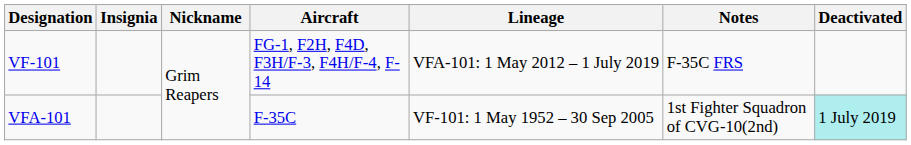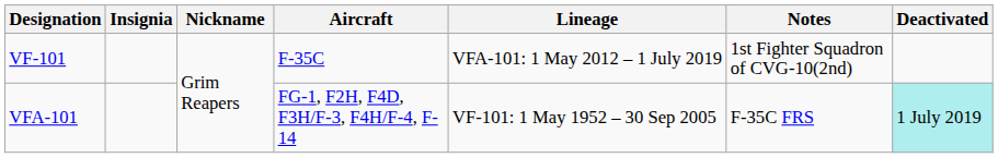VF-101 | Aircraft: FG-1, F2H, F4D, F3H/F-3, F4H/F-4, F-14 -> F-35C
VF-101 | Notes: F-35C FRS -> 1st Fighter Squadron of CVG-10(2nd)
VFA-101 | Aircraft: F-35C -> FG-1, F2H, F4D, F3H/F-3, F4H/F-4, F-14
VFA-101 | Notes: 1st Fighter Squadron of CVG-10(2nd) -> F-35C FRS
